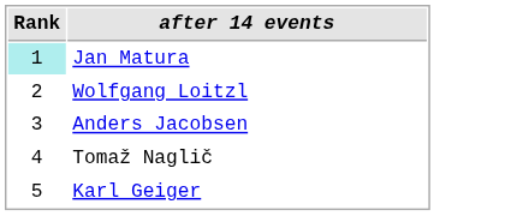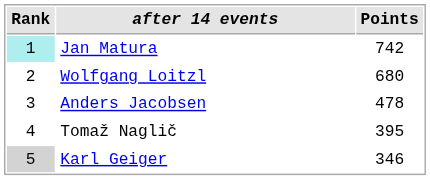+ column: Points | 742 | 680 | 478 | 395 | 346
Karl Geiger | Rank: no background -> lightgrey background
